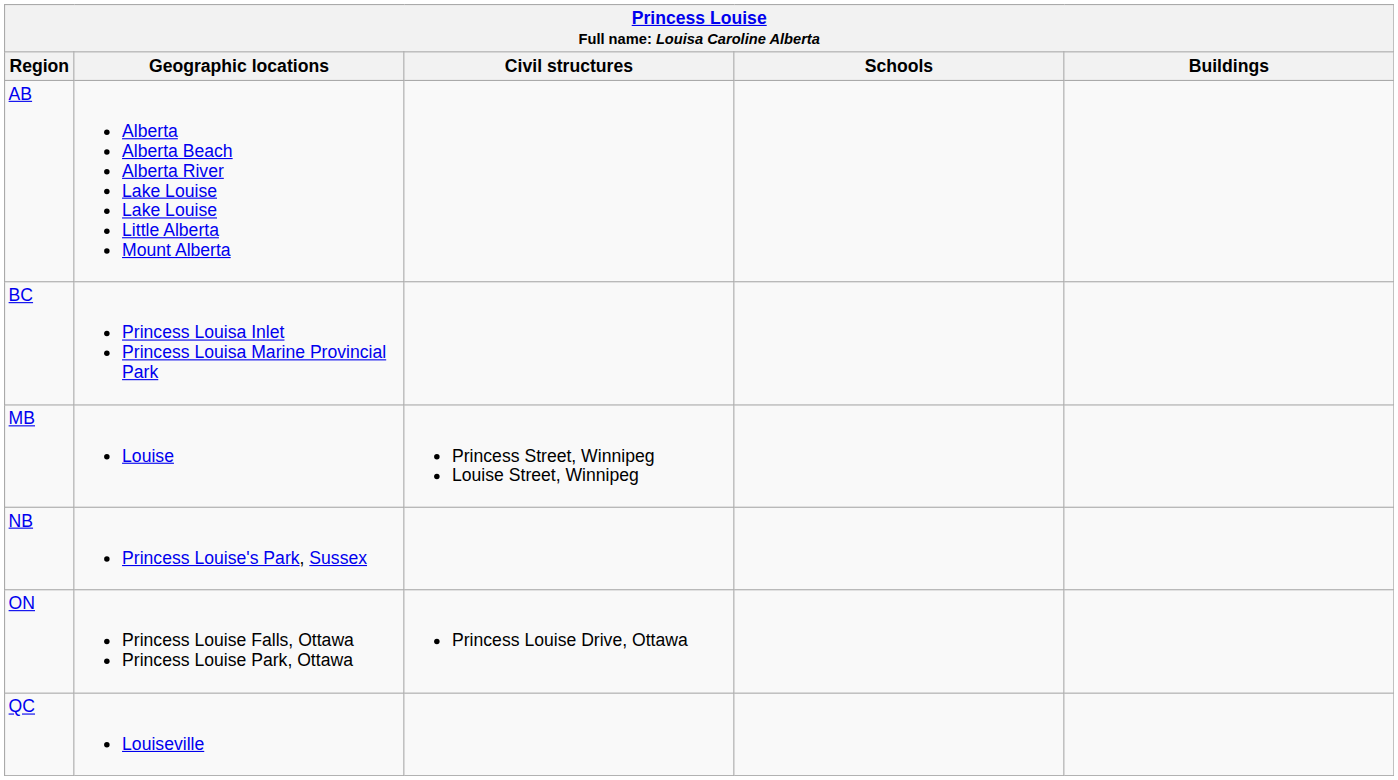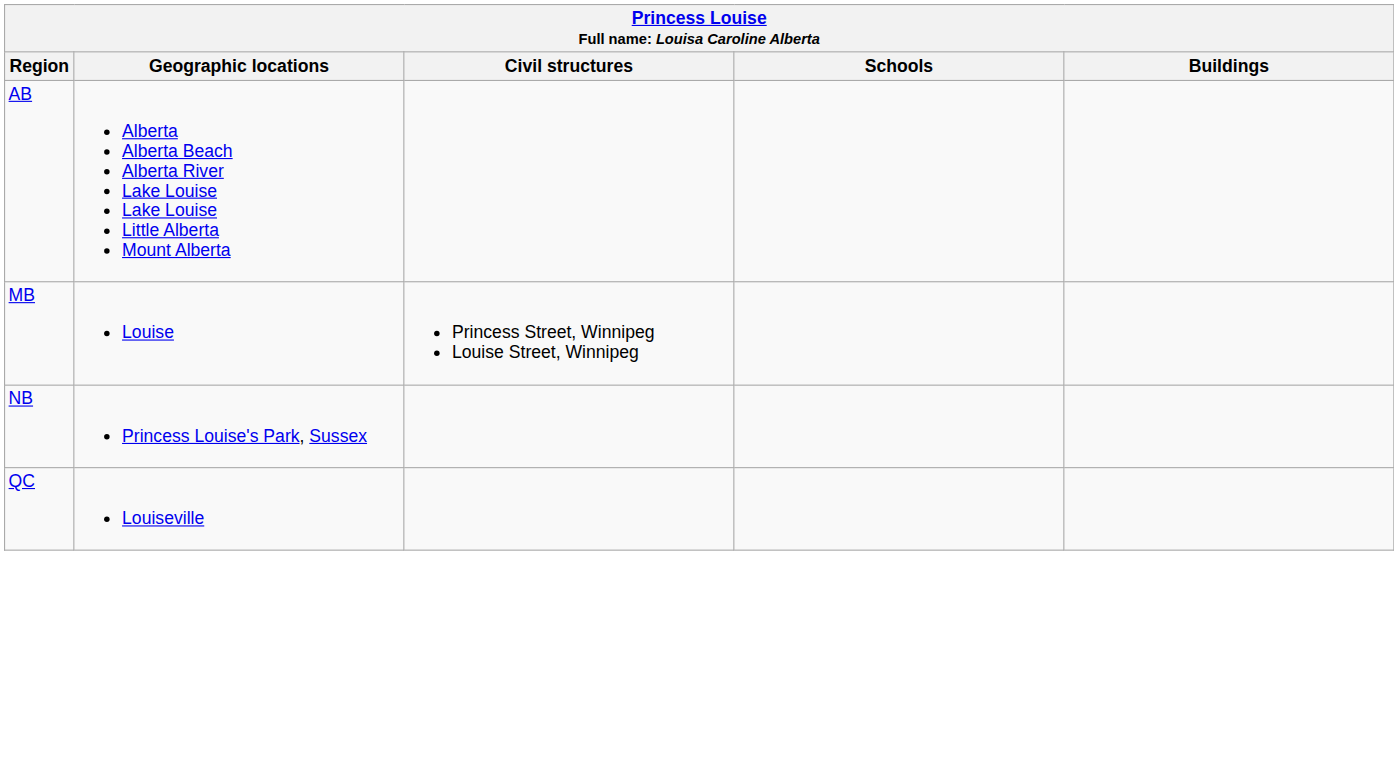- row: BC | Princess Louisa Inlet Princess Louisa Marine Provincial Park
- row: ON | Princess Louise Falls, Ottawa Princess Louise Park, Ottawa | Princess Louise Drive, Ottawa
